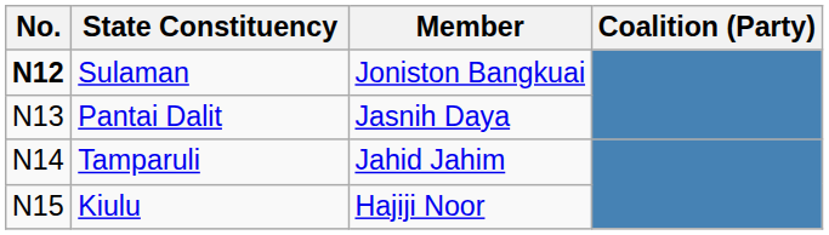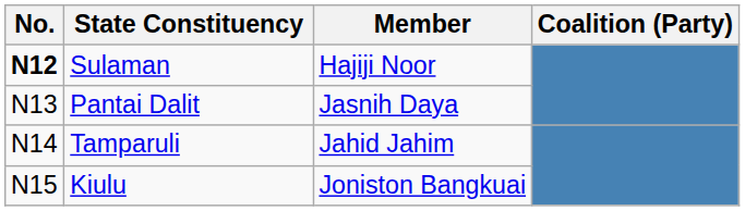Sulaman | Member: Joniston Bangkuai -> Hajiji Noor
Kiulu | Member: Hajiji Noor -> Joniston Bangkuai
